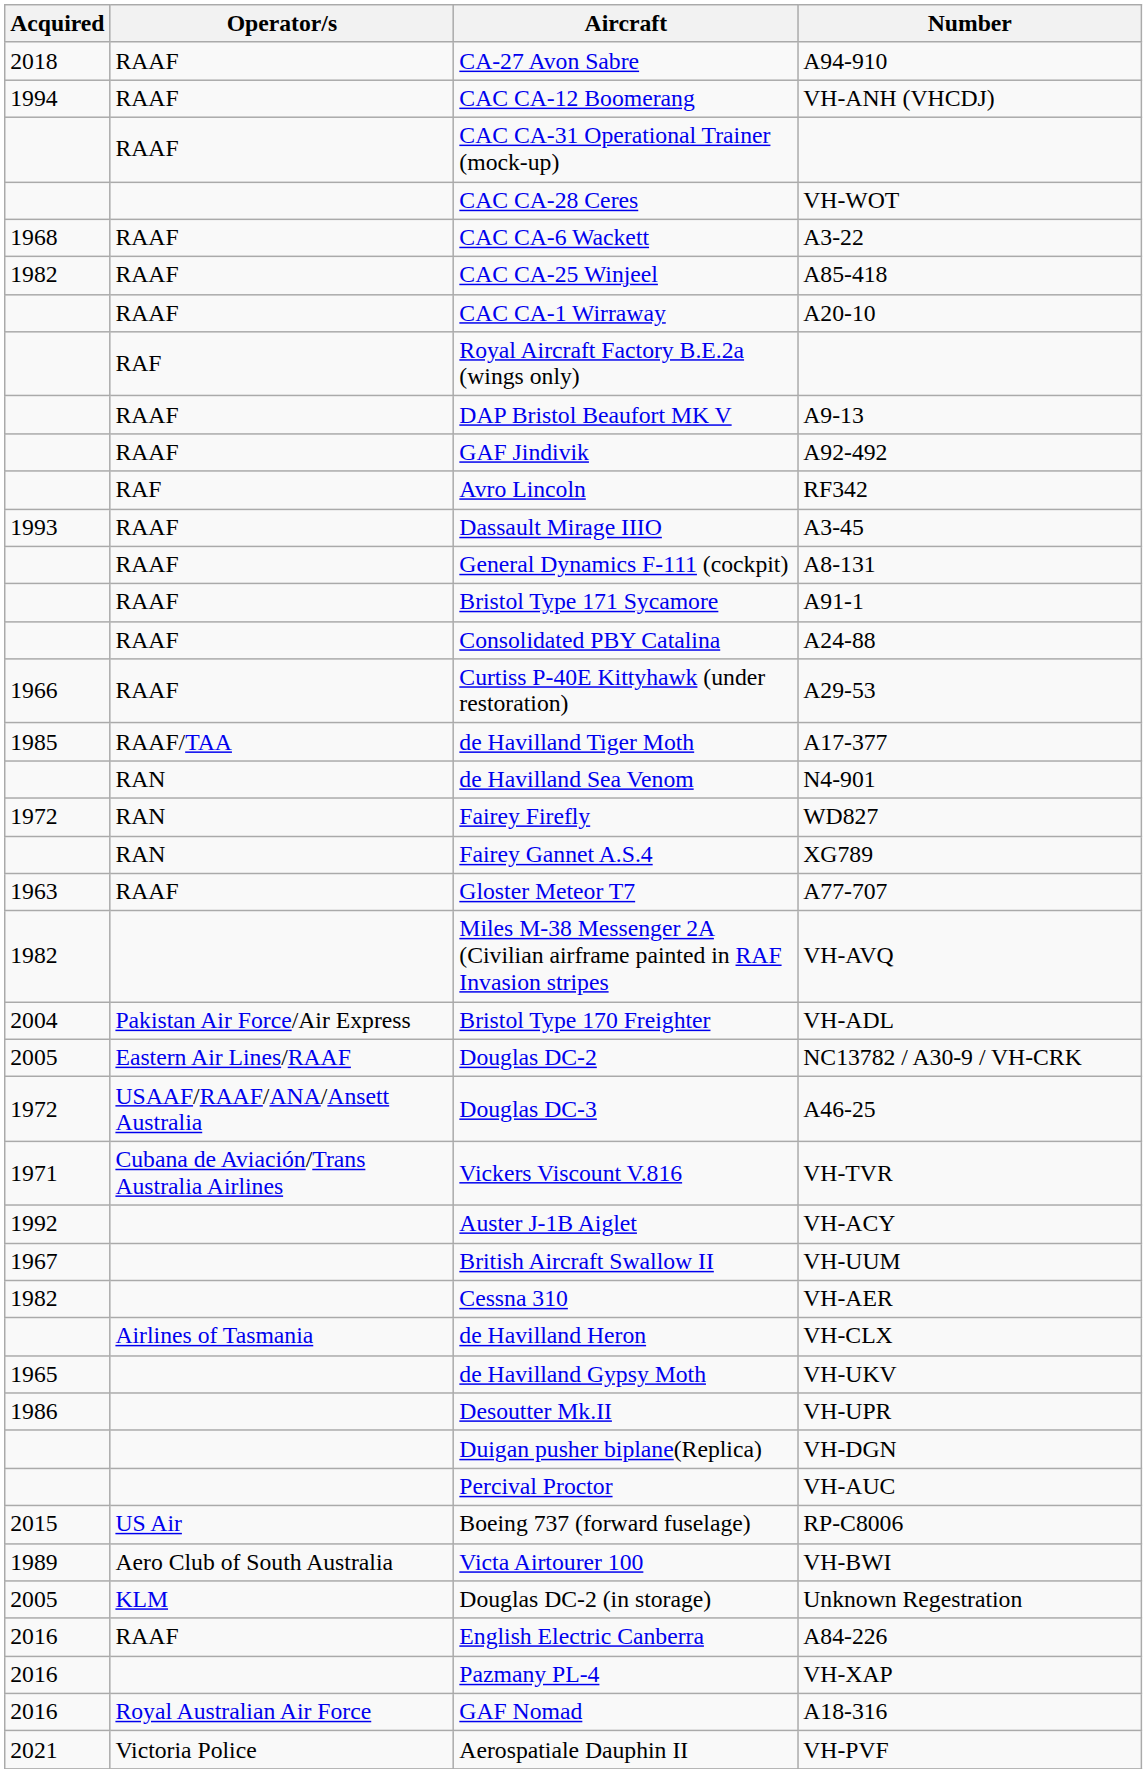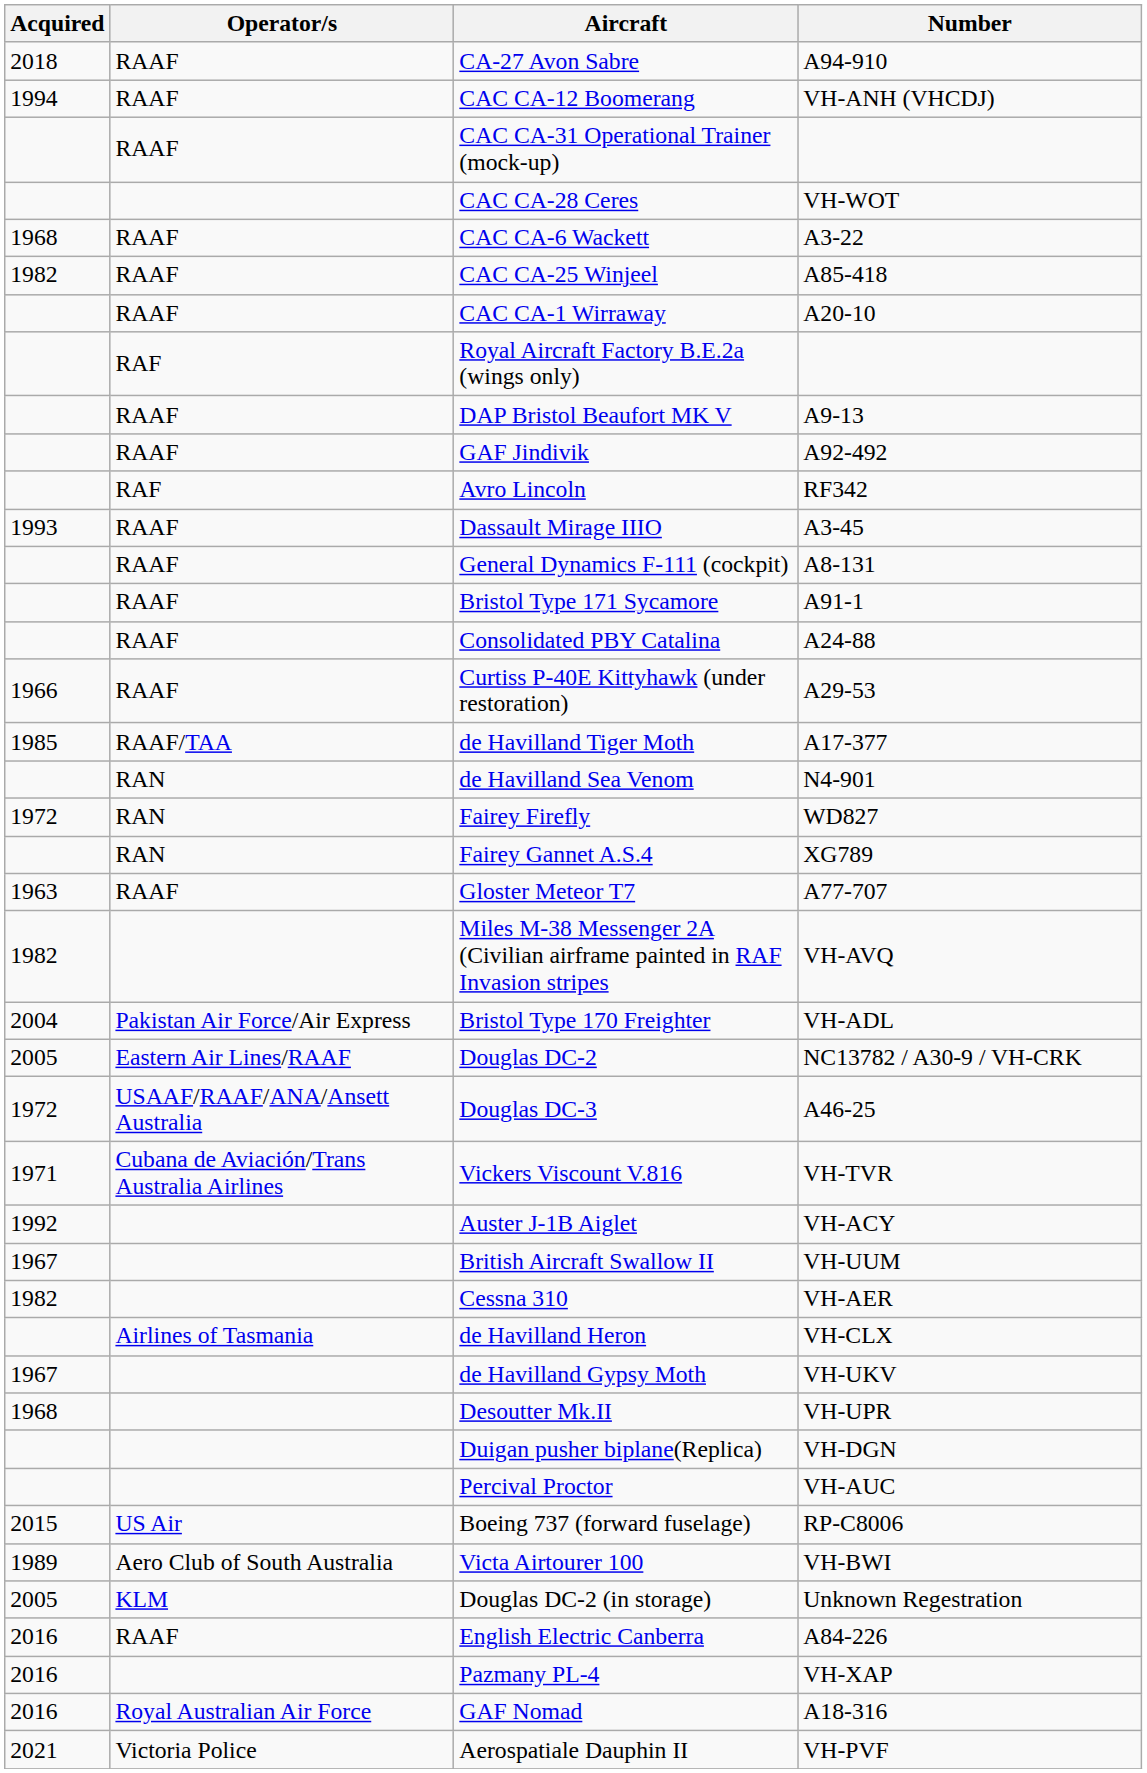de Havilland Gypsy Moth | Acquired: 1965 -> 1967
Desoutter Mk.II | Acquired: 1986 -> 1968
